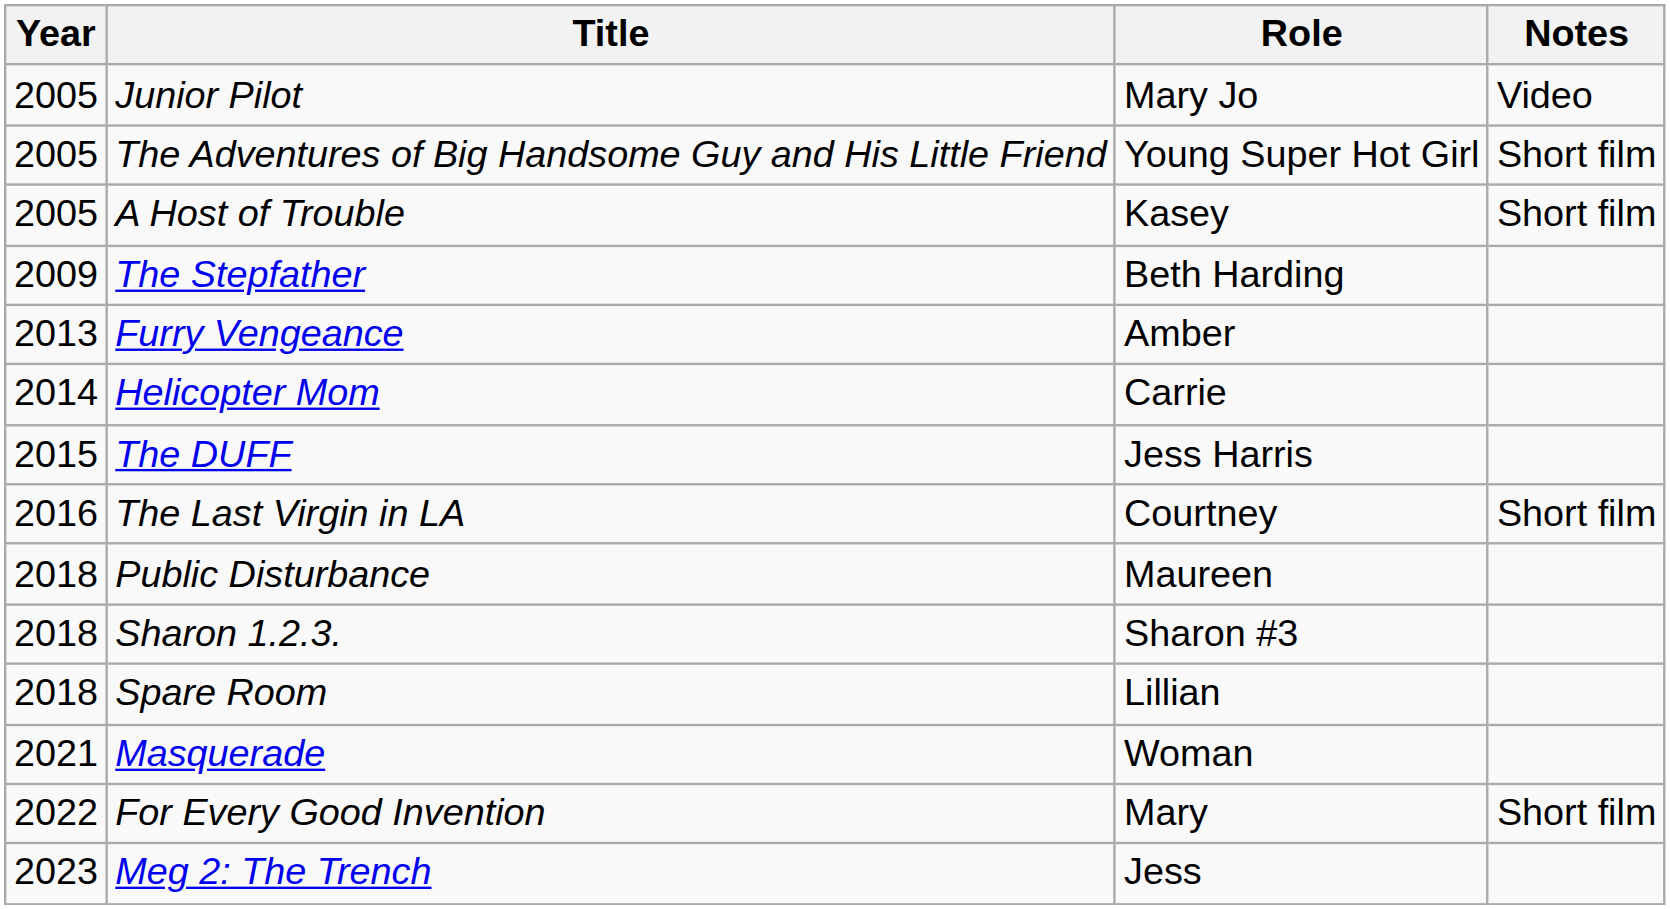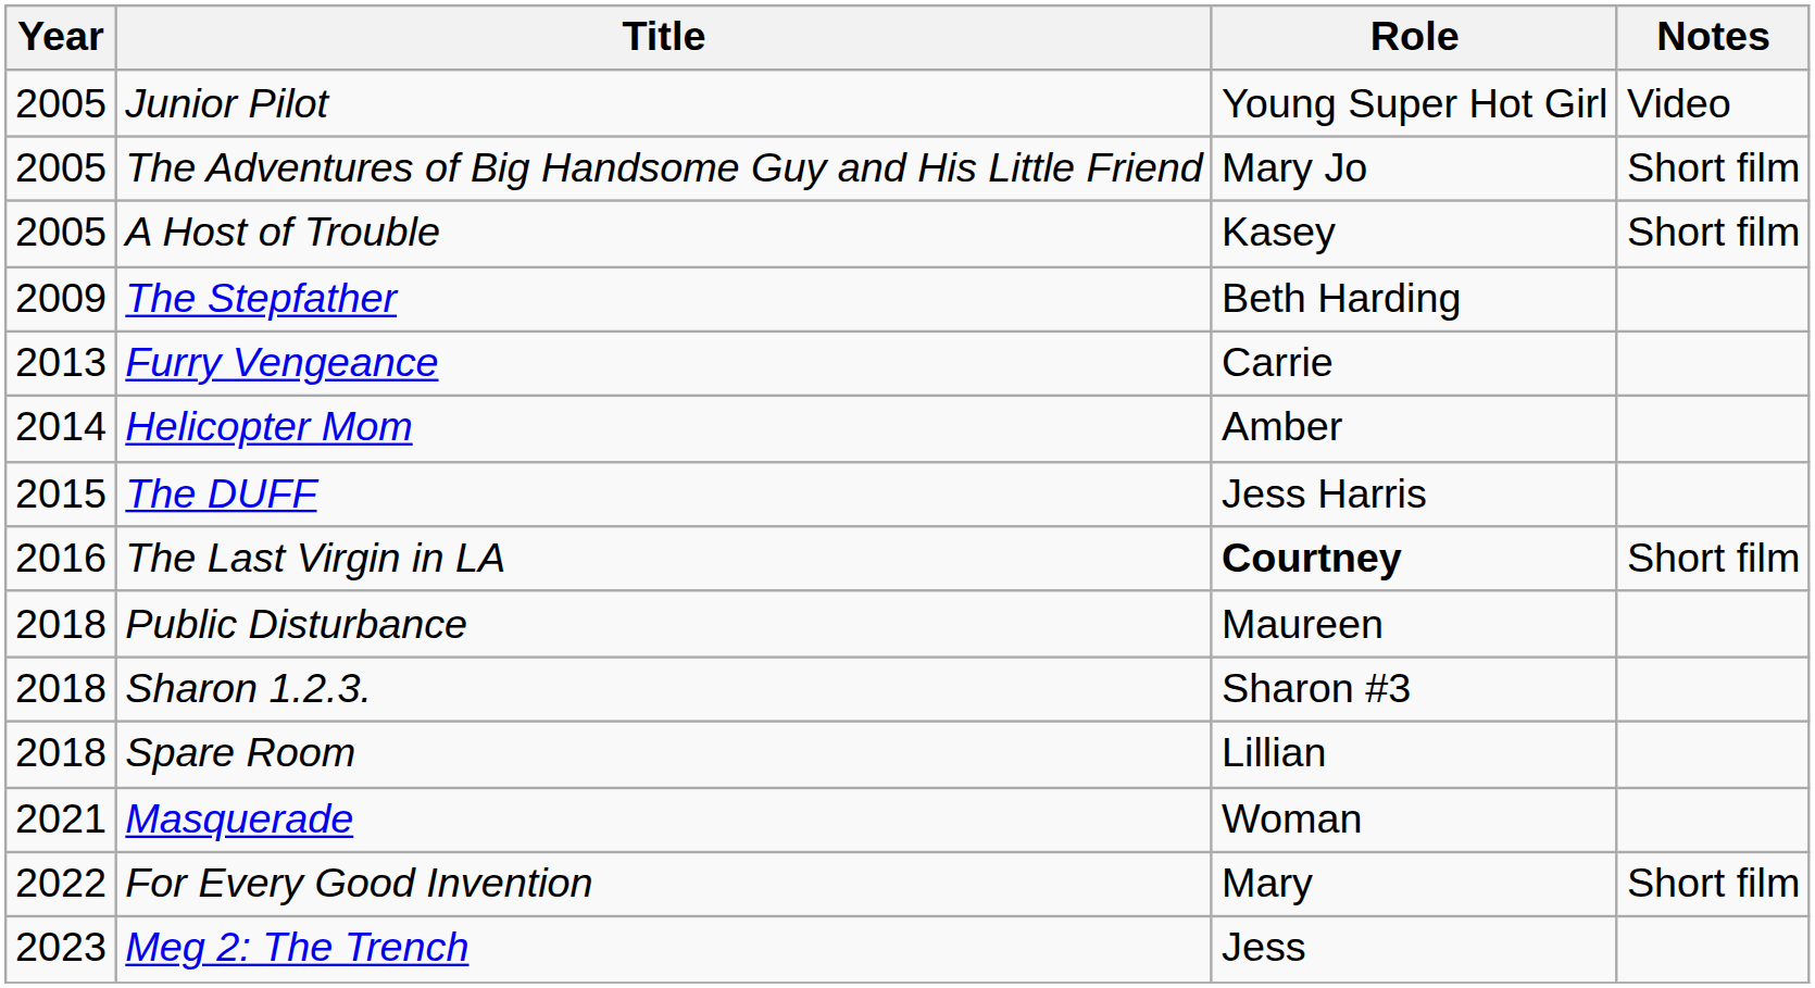Junior Pilot | Role: Mary Jo -> Young Super Hot Girl
The Adventures of Big Handsome Guy and His Little Friend | Role: Young Super Hot Girl -> Mary Jo
Furry Vengeance | Role: Amber -> Carrie
Helicopter Mom | Role: Carrie -> Amber
The Last Virgin in LA | Role: normal -> bold
